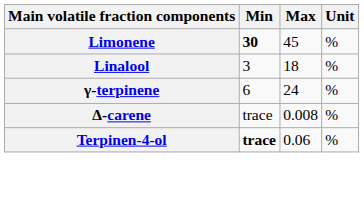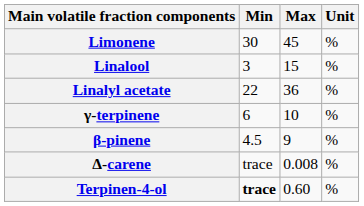Limonene | Min: bold -> normal
Linalool | Max: 18 -> 15
+ row: Linalyl acetate | 22 | 36 | %
γ-terpinene | Max: 24 -> 10
+ row: β-pinene | 4.5 | 9 | %
Terpinen-4-ol | Max: 0.06 -> 0.60
